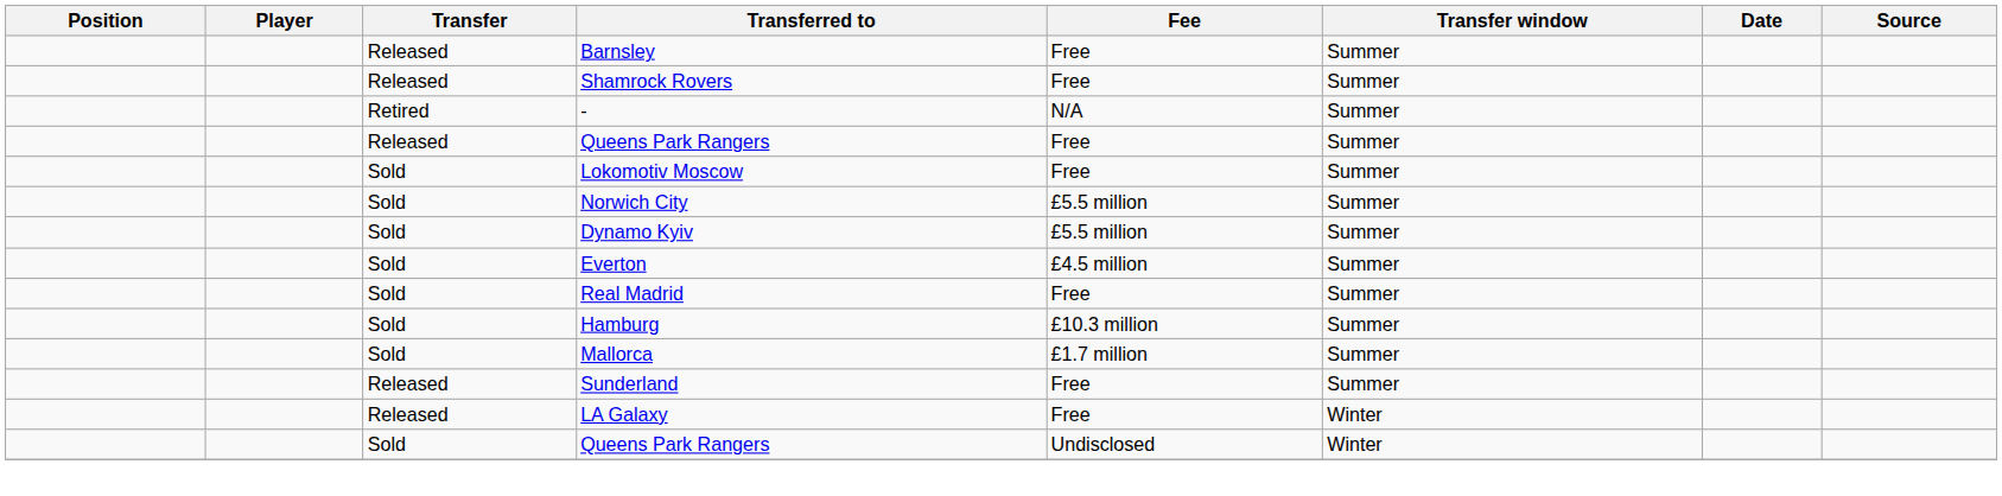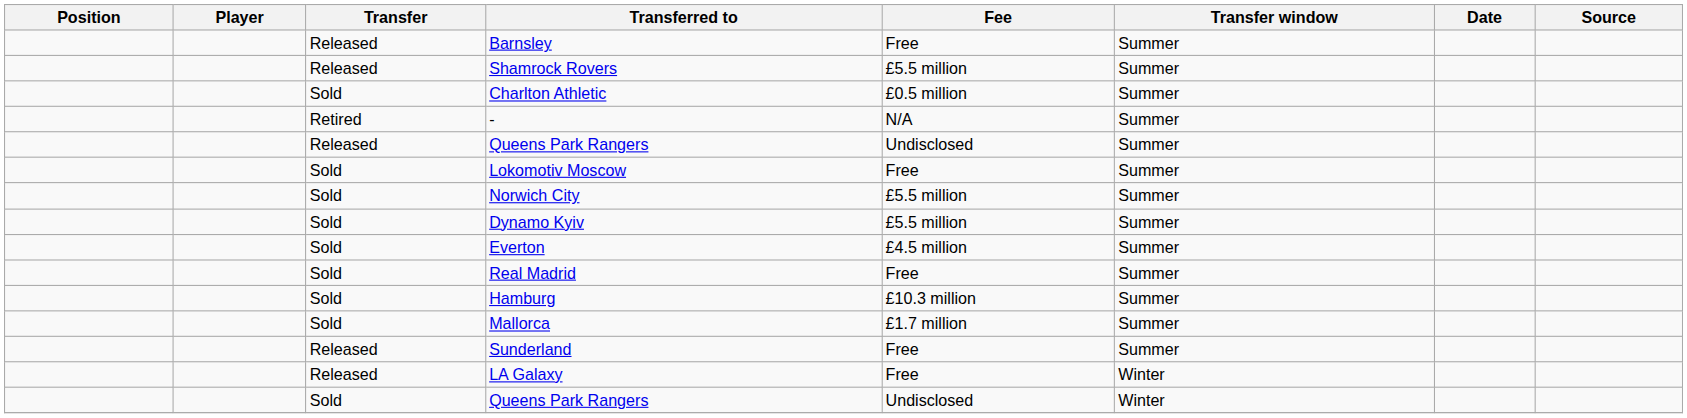Shamrock Rovers | Fee: Free -> £5.5 million
+ row: Sold | Charlton Athletic | £0.5 million | Summer
Released / Queens Park Rangers | Fee: Free -> Undisclosed
